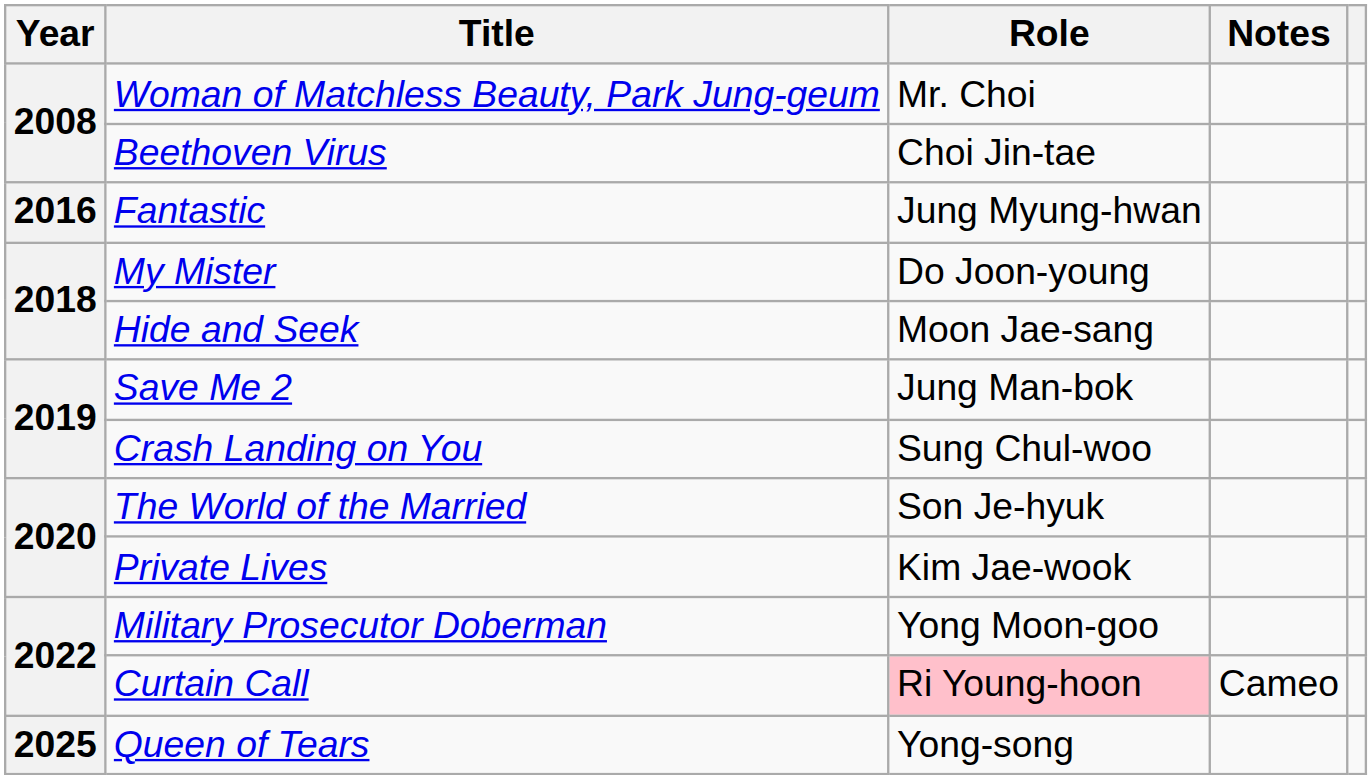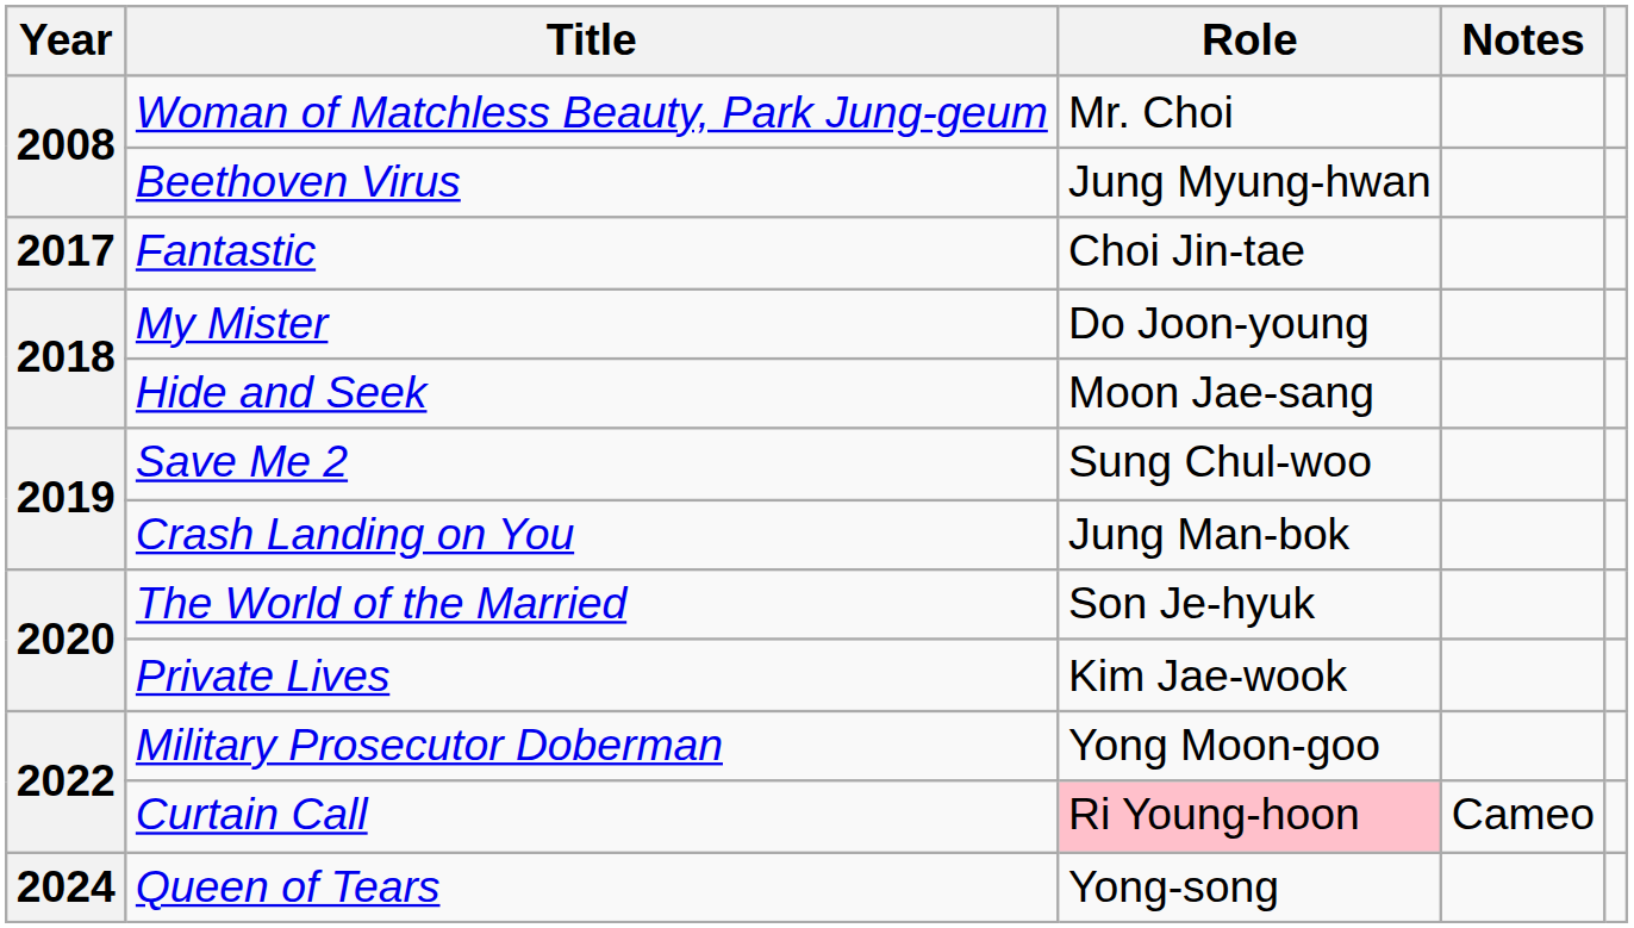Beethoven Virus | Role: Choi Jin-tae -> Jung Myung-hwan
Fantastic | Year: 2016 -> 2017
Fantastic | Role: Jung Myung-hwan -> Choi Jin-tae
Save Me 2 | Role: Jung Man-bok -> Sung Chul-woo
Crash Landing on You | Role: Sung Chul-woo -> Jung Man-bok
Queen of Tears | Year: 2025 -> 2024
